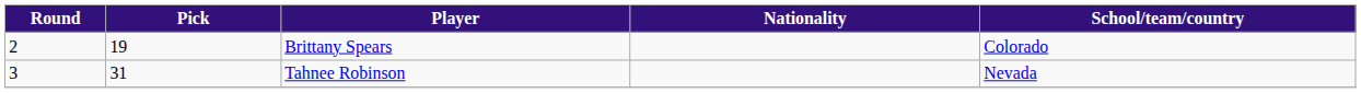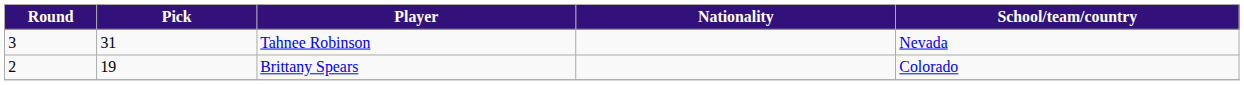rows swapped: Brittany Spears <-> Tahnee Robinson
